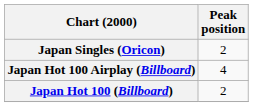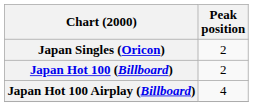rows swapped: Japan Hot 100 (Billboard) <-> Japan Hot 100 Airplay (Billboard)
